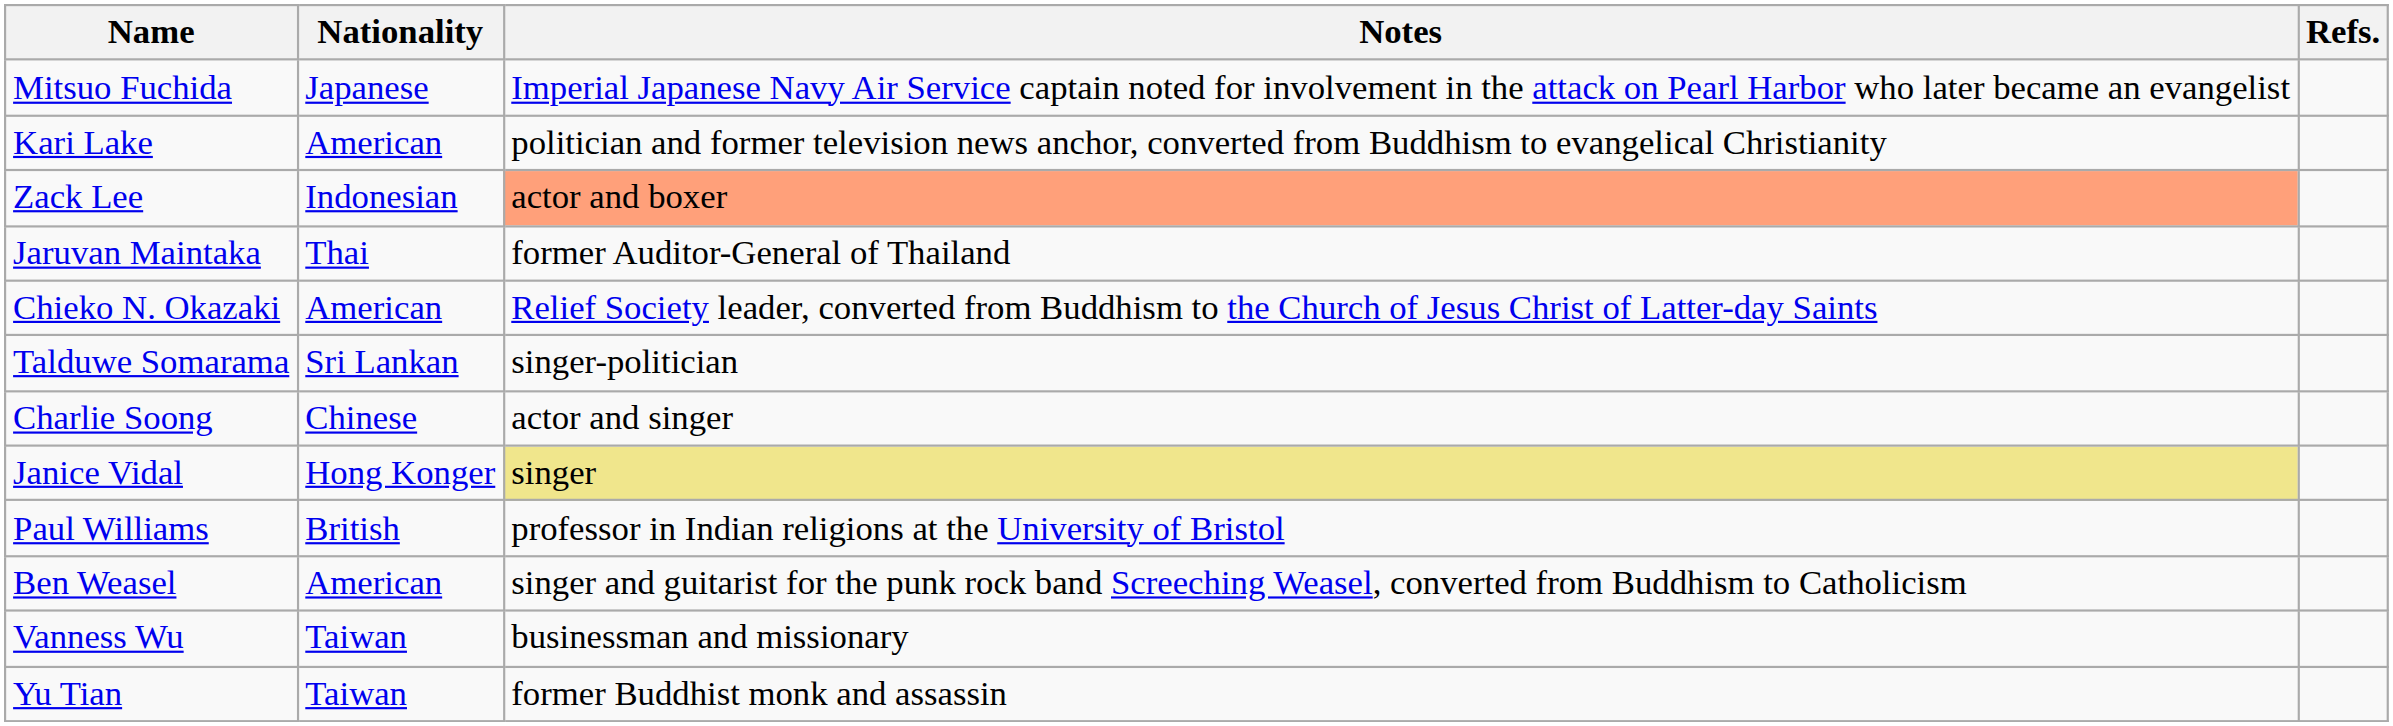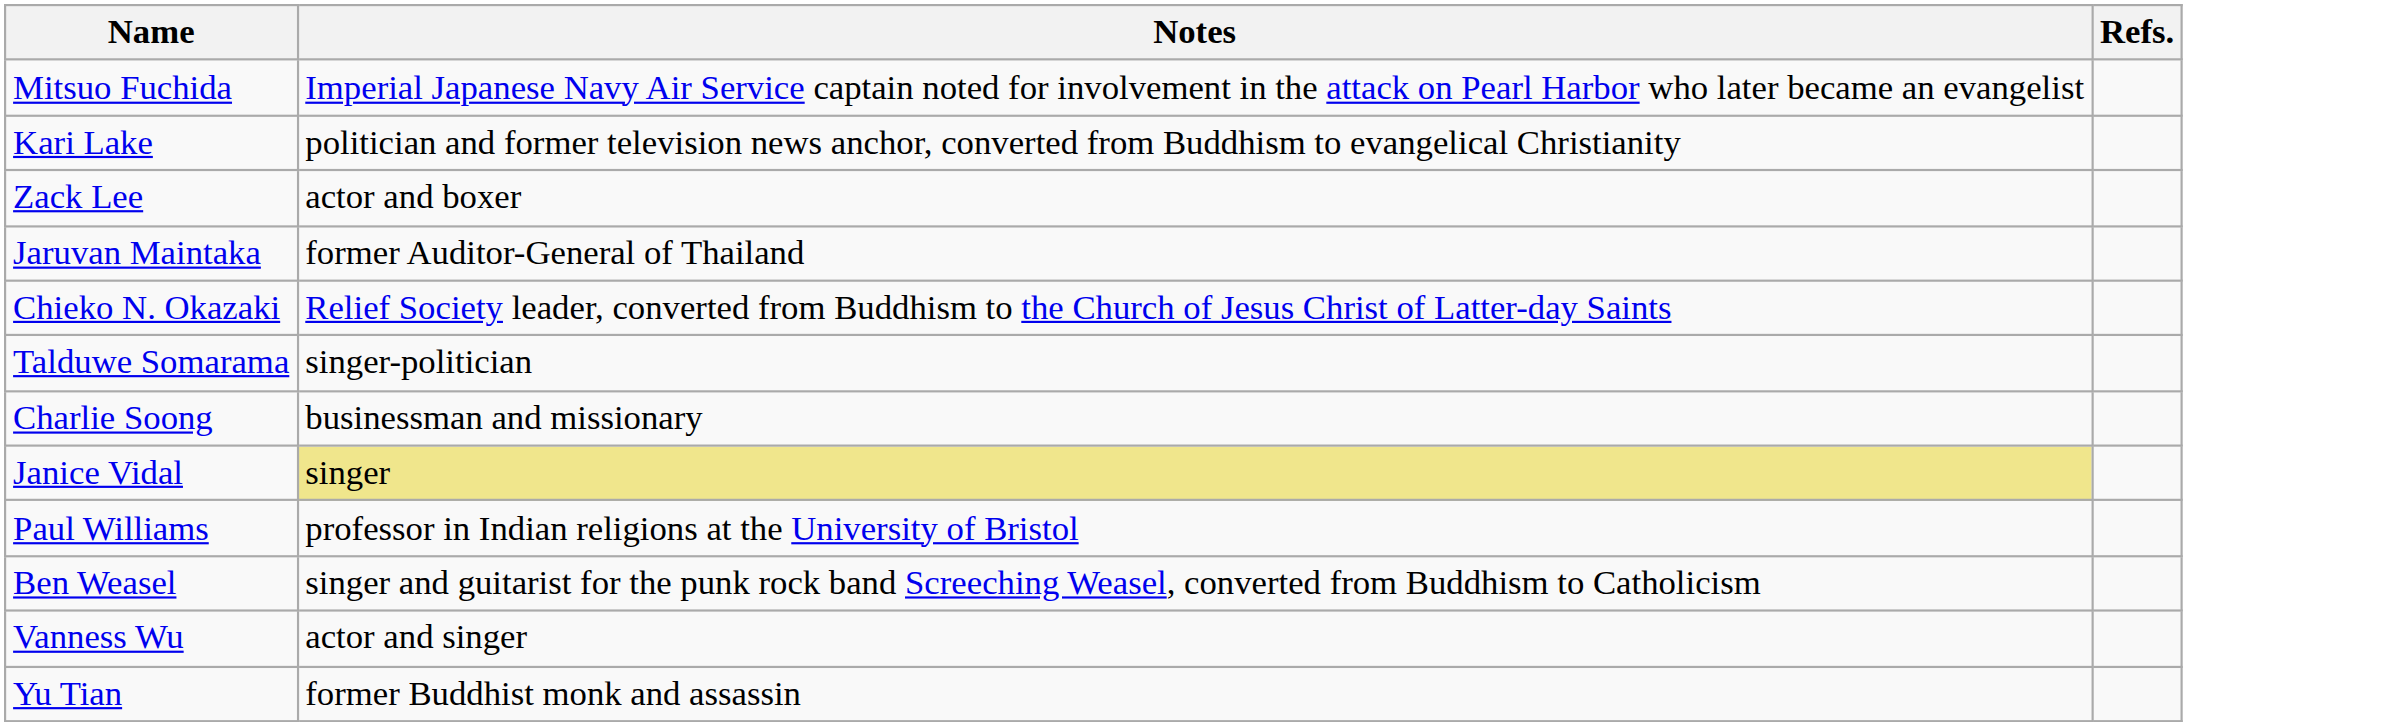- column: Nationality | Japanese | American | Indonesian | Thai | American | Sri Lankan | Chinese | Hong Konger | British | American | Taiwan | Taiwan
Zack Lee | Notes: lightsalmon background -> no background
Charlie Soong | Notes: actor and singer -> businessman and missionary
Vanness Wu | Notes: businessman and missionary -> actor and singer
